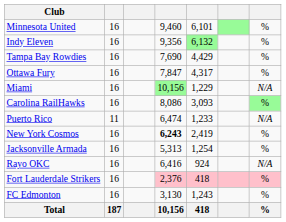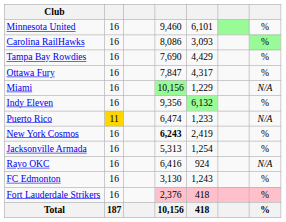rows swapped: Indy Eleven <-> Carolina RailHawks
Puerto Rico | column 2: no background -> gold background
rows swapped: FC Edmonton <-> Fort Lauderdale Strikers
